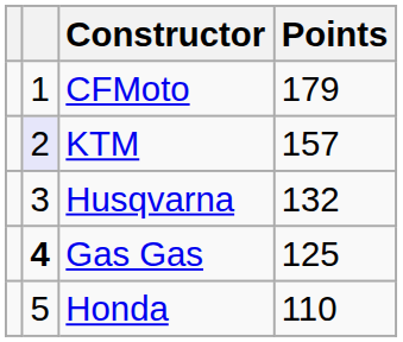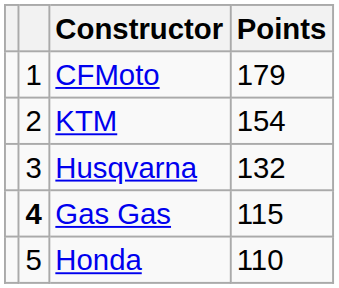KTM | column 2: lavender background -> no background
KTM | Points: 157 -> 154
Gas Gas | Points: 125 -> 115
